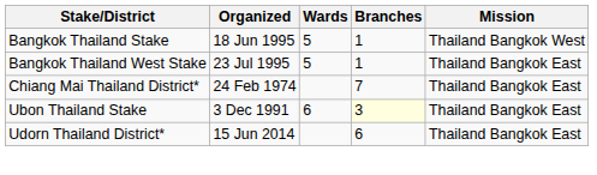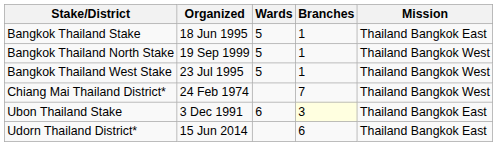Bangkok Thailand Stake | Mission: Thailand Bangkok West -> Thailand Bangkok East
+ row: Bangkok Thailand North Stake | 19 Sep 1999 | 5 | 1 | Thailand Bangkok West
Bangkok Thailand West Stake | Mission: Thailand Bangkok East -> Thailand Bangkok West
Chiang Mai Thailand District* | Mission: Thailand Bangkok East -> Thailand Bangkok West
